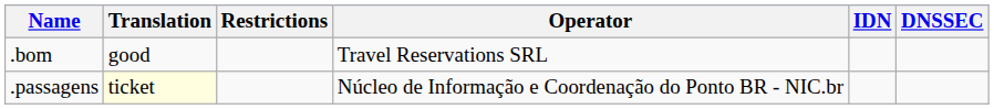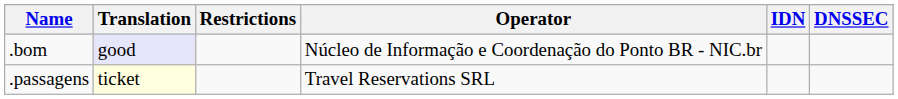.bom | Translation: no background -> lavender background
.bom | Operator: Travel Reservations SRL -> Núcleo de Informação e Coordenação do Ponto BR - NIC.br
.passagens | Operator: Núcleo de Informação e Coordenação do Ponto BR - NIC.br -> Travel Reservations SRL
